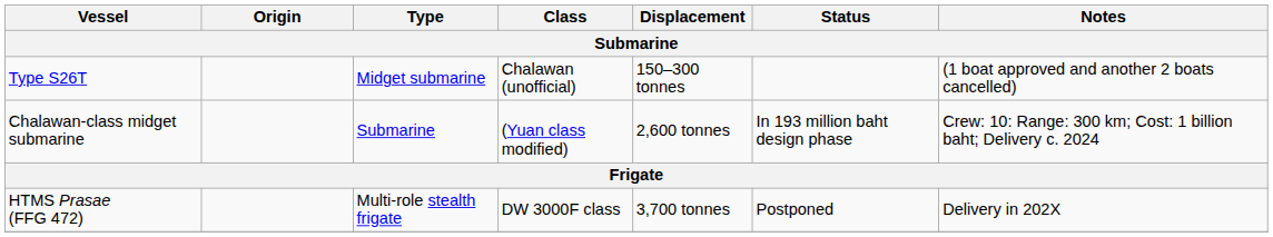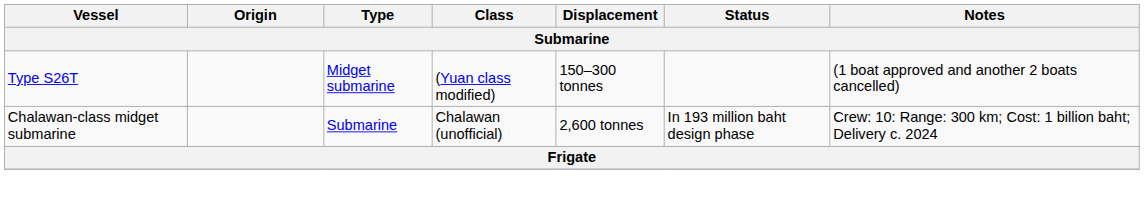Type S26T | Class: Chalawan (unofficial) -> (Yuan class modified)
Chalawan-class midget submarine | Class: (Yuan class modified) -> Chalawan (unofficial)
- row: HTMS Prasae (FFG 472) | Multi-role stealth frigate | DW 3000F class | 3,700 tonnes | Postponed | Delivery in 202X
